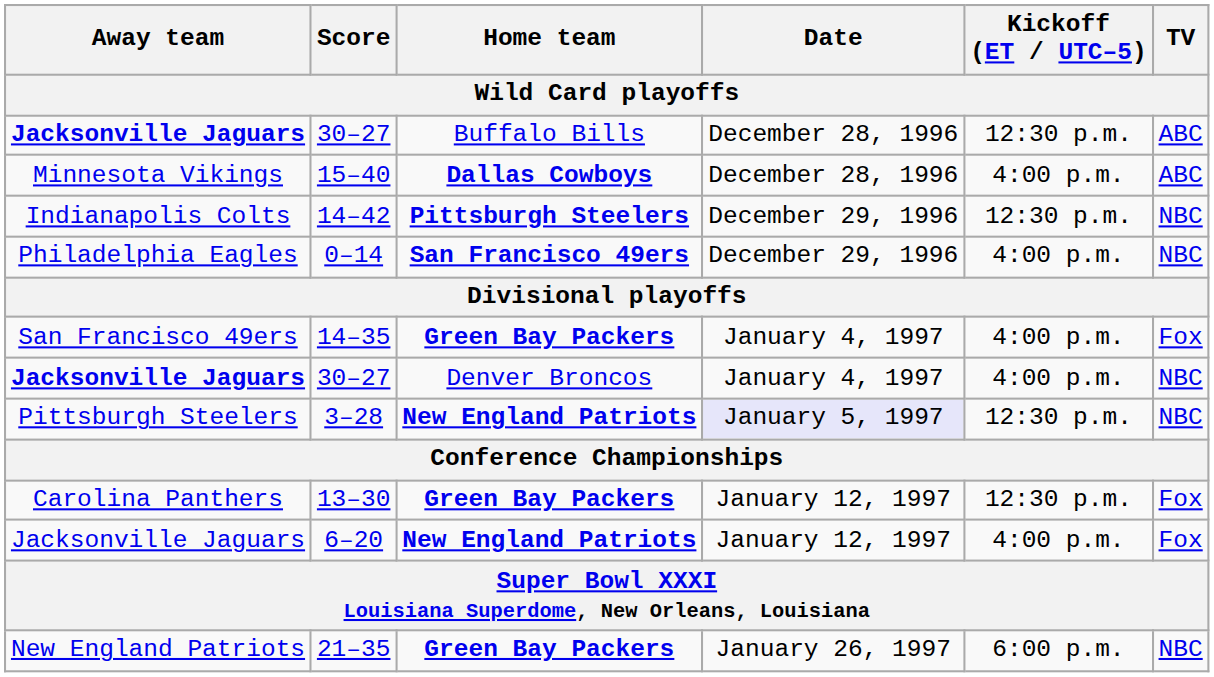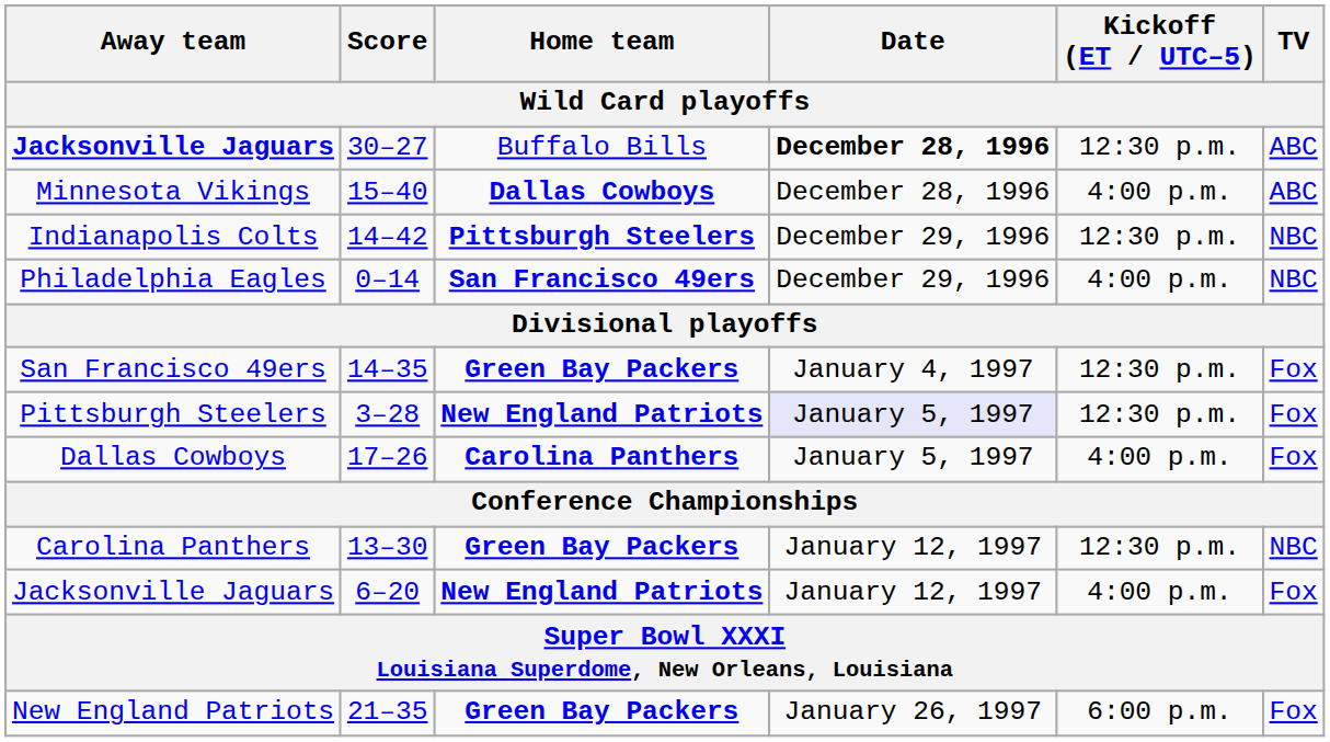30–27 / Buffalo Bills | Date: normal -> bold
14–35 | Kickoff (ET / UTC–5): 4:00 p.m. -> 12:30 p.m.
- row: Jacksonville Jaguars | 30–27 | Denver Broncos | January 4, 1997 | 4:00 p.m. | NBC
3–28 | TV: NBC -> Fox
+ row: Dallas Cowboys | 17–26 | Carolina Panthers | January 5, 1997 | 4:00 p.m. | Fox
13–30 | TV: Fox -> NBC
21–35 | TV: NBC -> Fox
